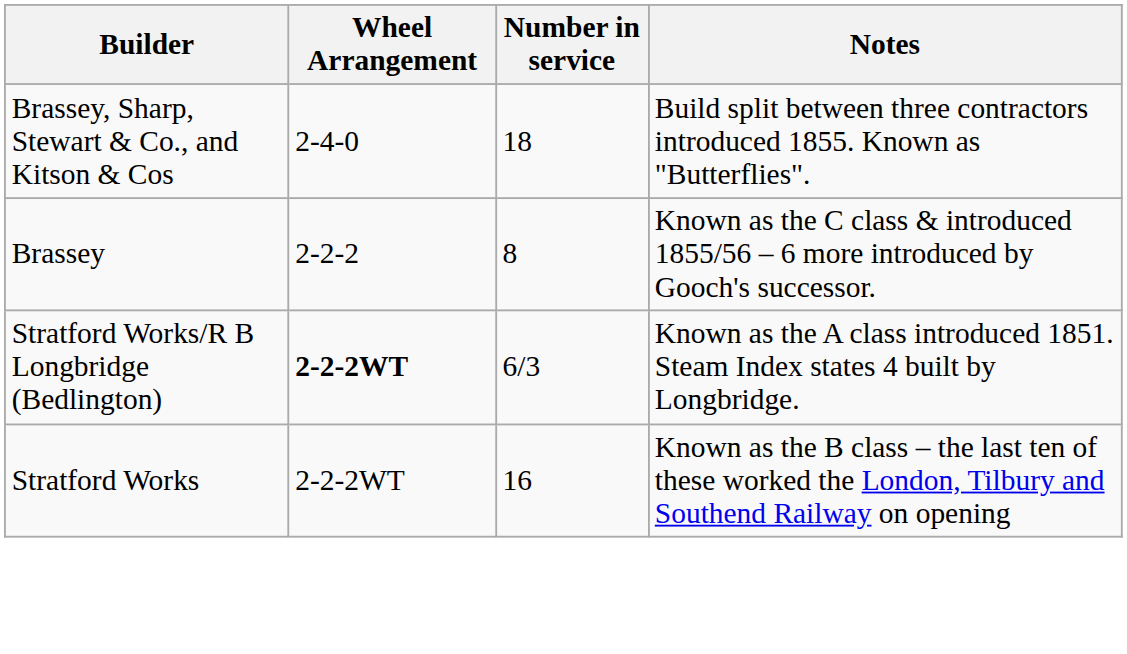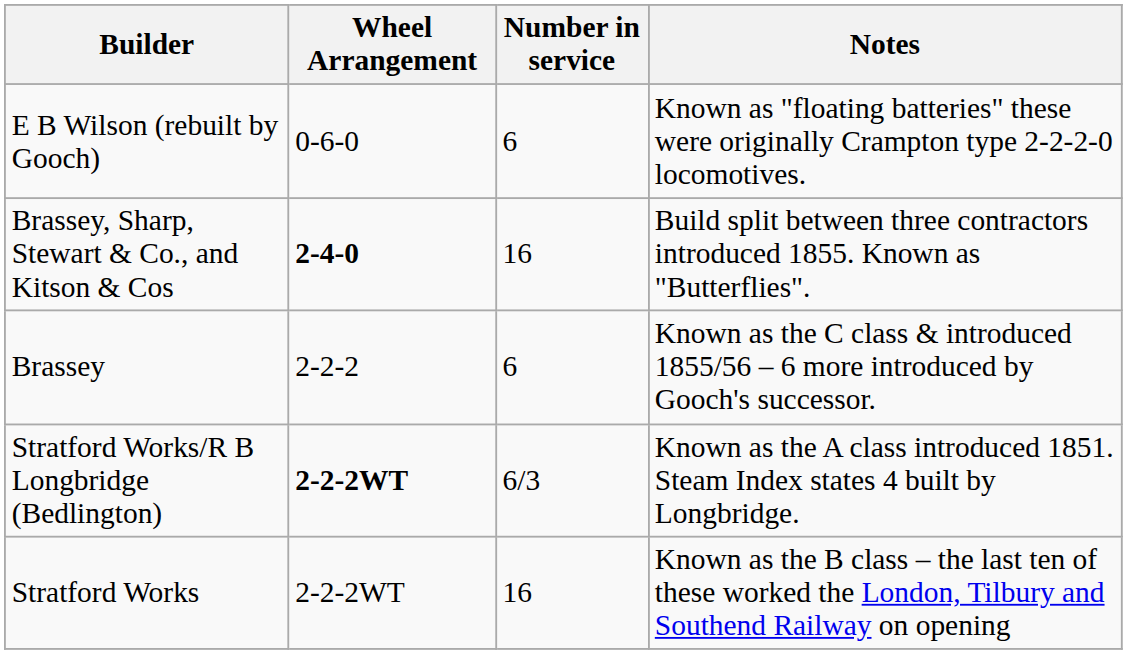+ row: E B Wilson (rebuilt by Gooch) | 0-6-0 | 6 | Known as "floating batteries" these were originally Crampton type 2-2-2-0 locomotives.
Brassey, Sharp, Stewart & Co., and Kitson & Cos | Wheel Arrangement: normal -> bold
Brassey, Sharp, Stewart & Co., and Kitson & Cos | Number in service: 18 -> 16
Brassey | Number in service: 8 -> 6
